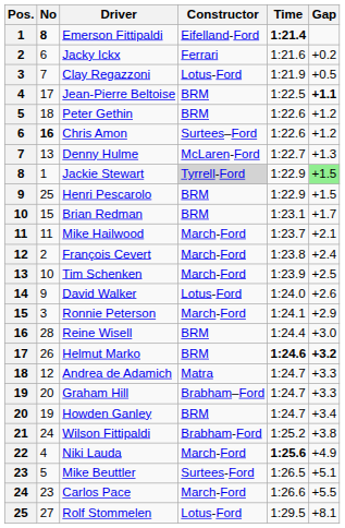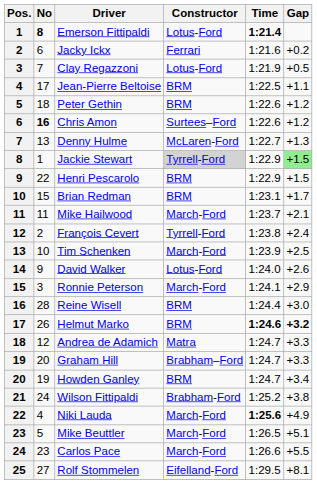Emerson Fittipaldi | Constructor: Eifelland-Ford -> Lotus-Ford
Jean-Pierre Beltoise | Gap: bold -> normal
Henri Pescarolo | No: 25 -> 22
François Cevert | Constructor: March-Ford -> Tyrrell-Ford
Mike Beuttler | Constructor: Surtees-Ford -> March-Ford
Rolf Stommelen | Constructor: Lotus-Ford -> Eifelland-Ford
